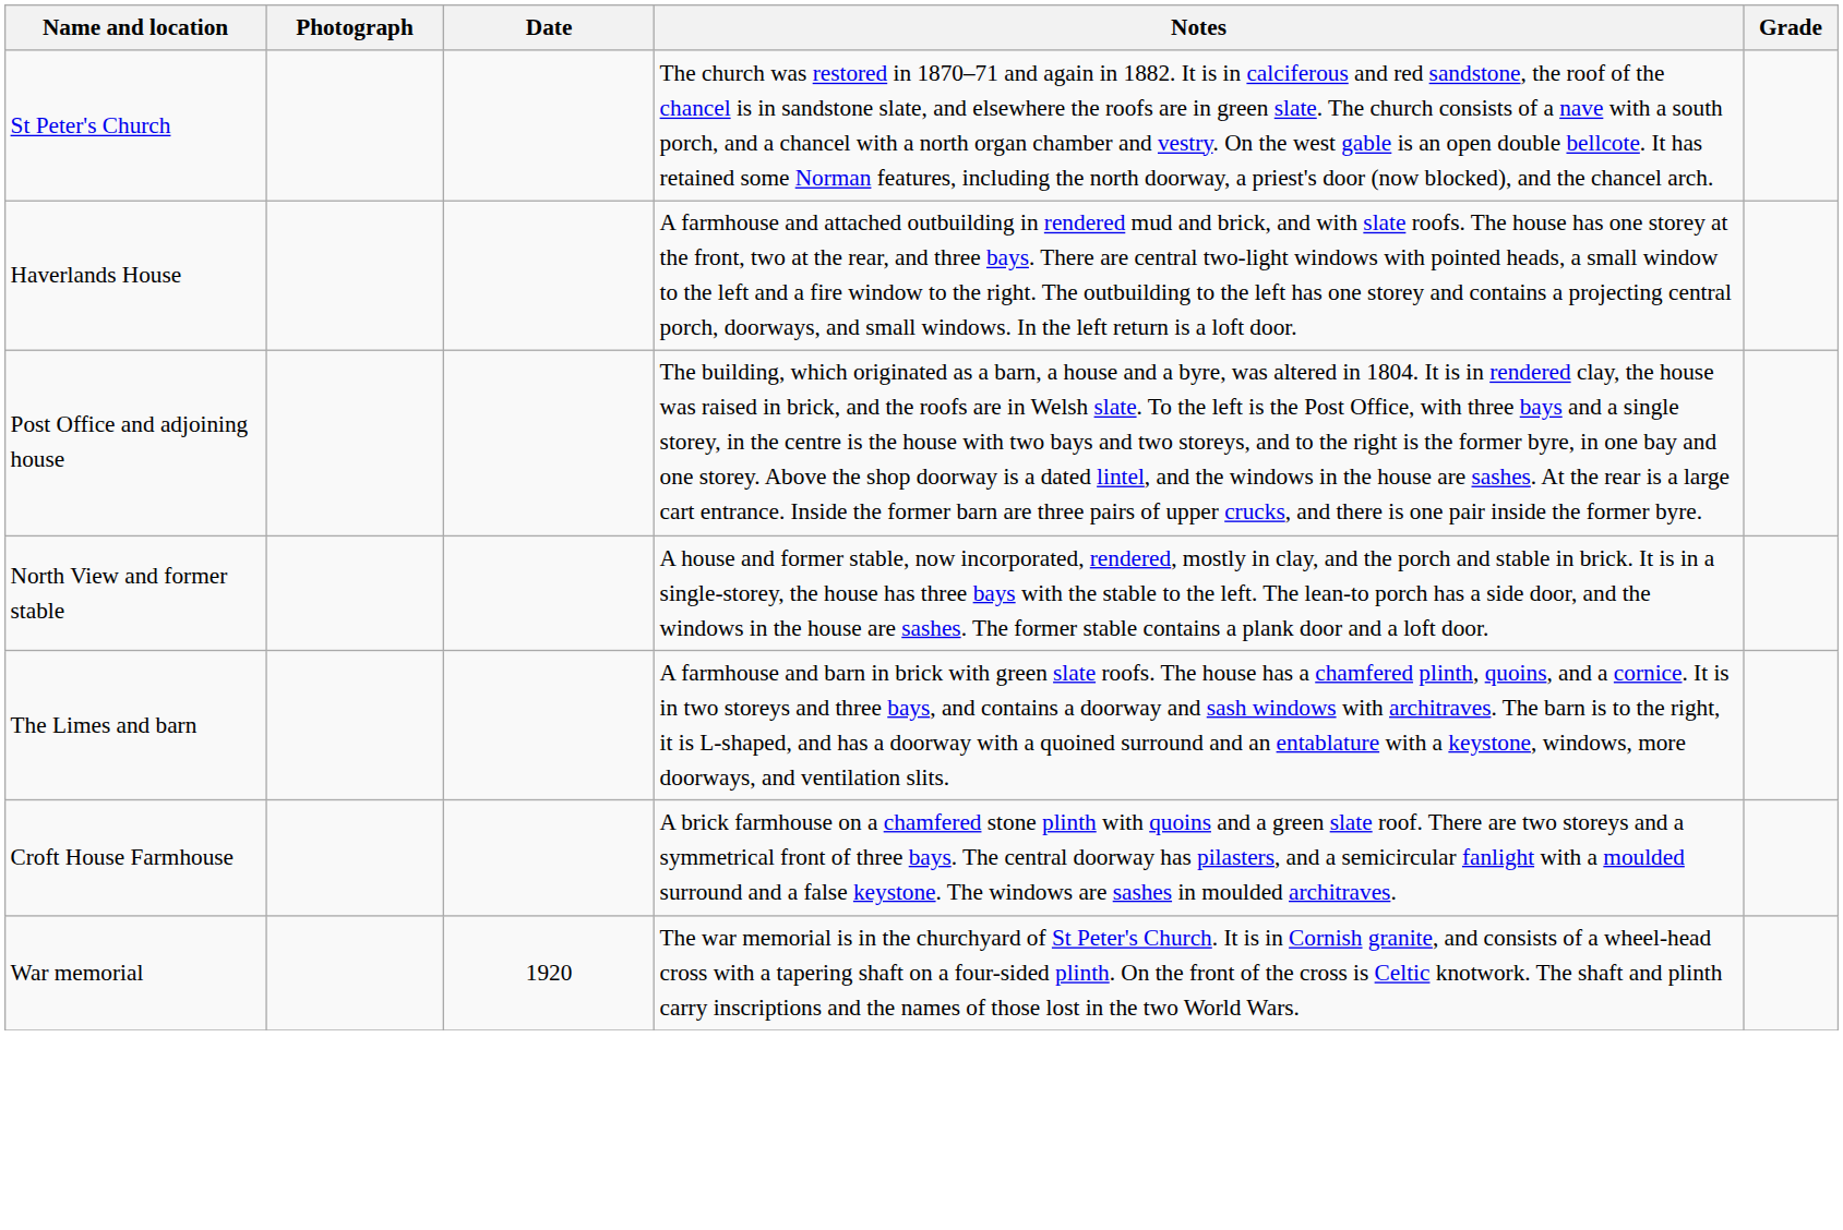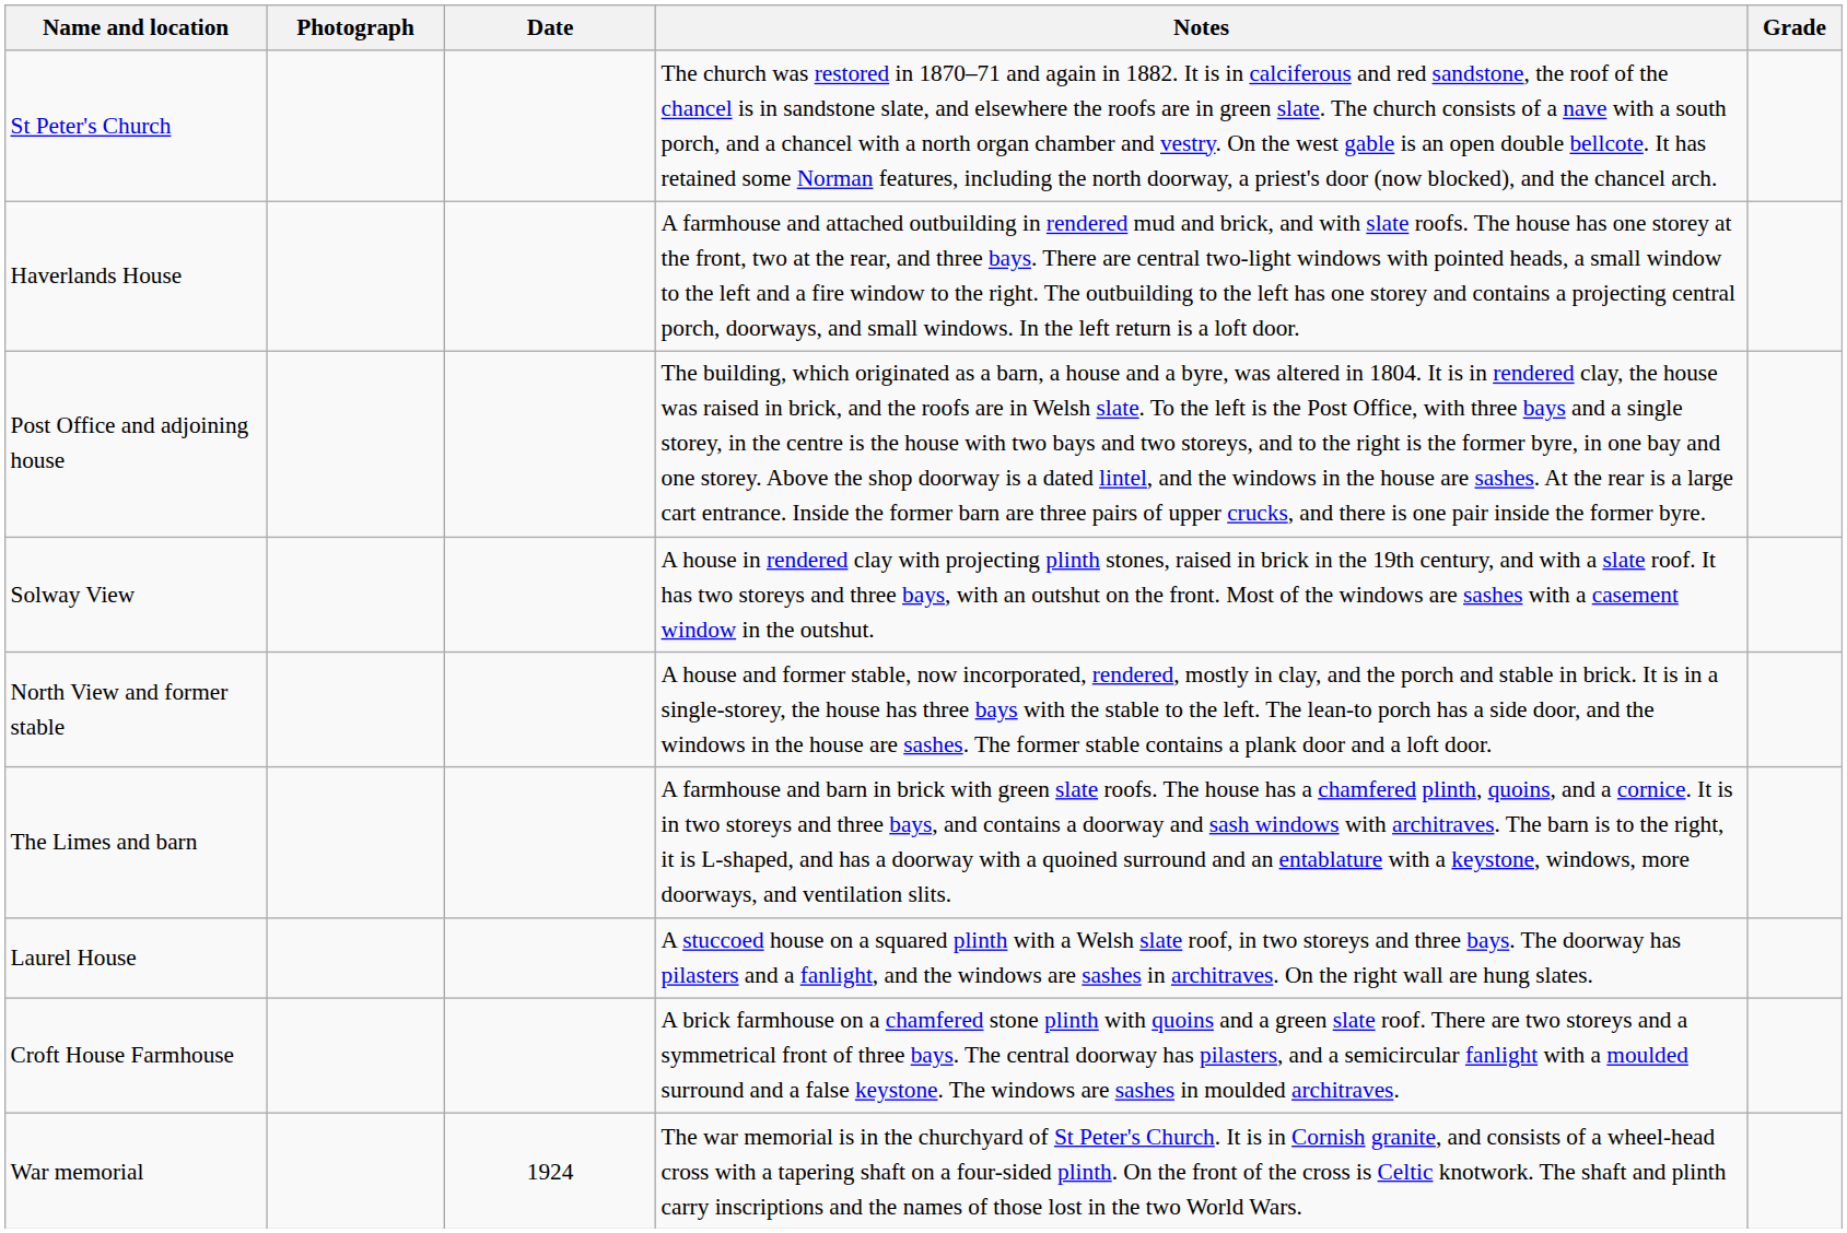+ row: Solway View | A house in rendered clay with projecting plinth stones, raised in brick in the 19th century, and with a slate roof. It has two storeys and three bays, with an outshut on the front. Most of the windows are sashes with a casement window in the outshut.
+ row: Laurel House | A stuccoed house on a squared plinth with a Welsh slate roof, in two storeys and three bays. The doorway has pilasters and a fanlight, and the windows are sashes in architraves. On the right wall are hung slates.
War memorial | Date: 1920 -> 1924
